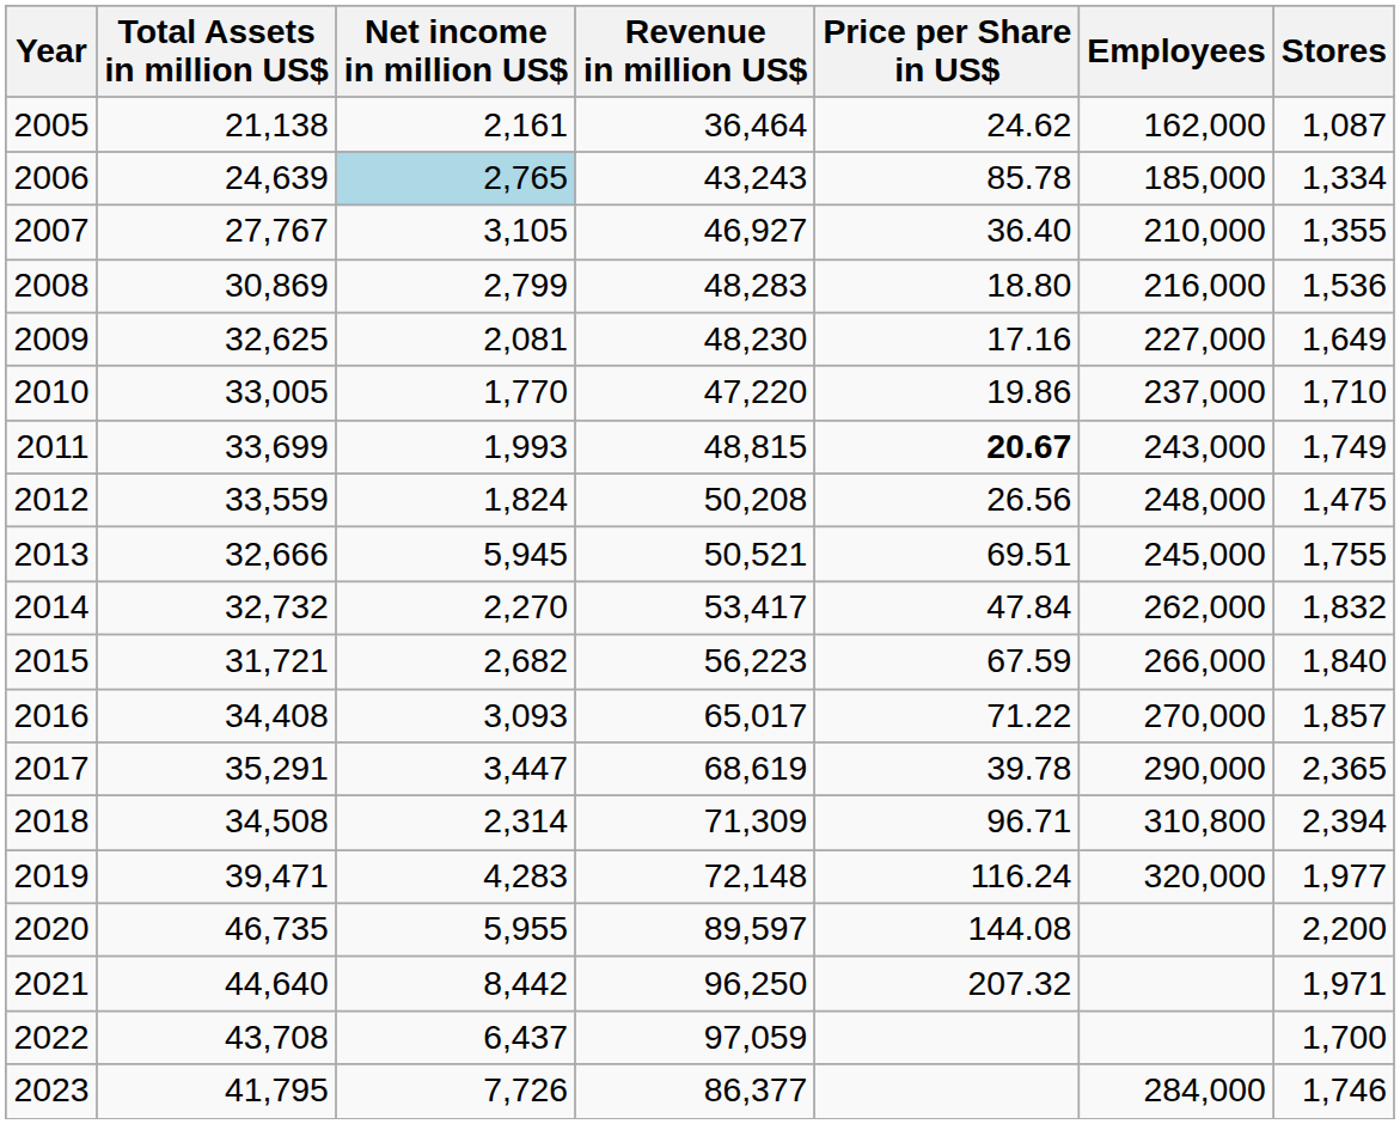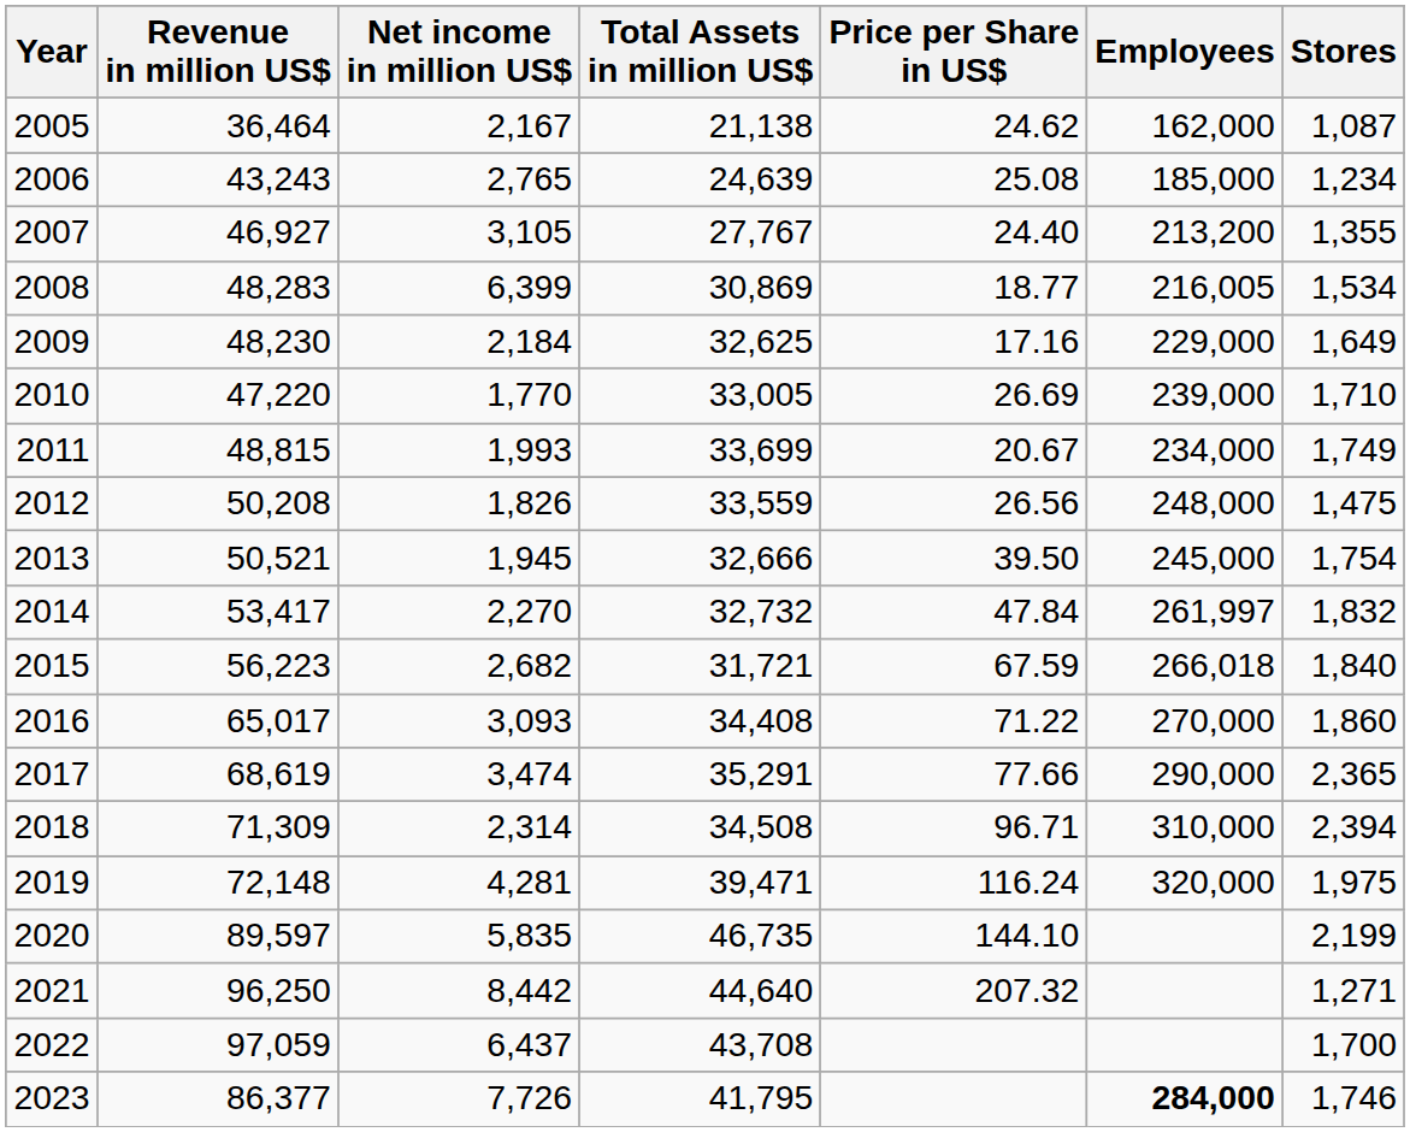columns swapped: Revenue in million US$ <-> Total Assets in million US$
2005 | Net income in million US$: 2,161 -> 2,167
2006 | Net income in million US$: lightblue background -> no background
2006 | Price per Share in US$: 85.78 -> 25.08
2006 | Stores: 1,334 -> 1,234
2007 | Price per Share in US$: 36.40 -> 24.40
2007 | Employees: 210,000 -> 213,200
2008 | Net income in million US$: 2,799 -> 6,399
2008 | Price per Share in US$: 18.80 -> 18.77
2008 | Employees: 216,000 -> 216,005
2008 | Stores: 1,536 -> 1,534
2009 | Net income in million US$: 2,081 -> 2,184
2009 | Employees: 227,000 -> 229,000
2010 | Price per Share in US$: 19.86 -> 26.69
2010 | Employees: 237,000 -> 239,000
2011 | Price per Share in US$: bold -> normal
2011 | Employees: 243,000 -> 234,000
2012 | Net income in million US$: 1,824 -> 1,826
2013 | Net income in million US$: 5,945 -> 1,945
2013 | Price per Share in US$: 69.51 -> 39.50
2013 | Stores: 1,755 -> 1,754
2014 | Employees: 262,000 -> 261,997
2015 | Employees: 266,000 -> 266,018
2016 | Stores: 1,857 -> 1,860
2017 | Net income in million US$: 3,447 -> 3,474
2017 | Price per Share in US$: 39.78 -> 77.66
2018 | Employees: 310,800 -> 310,000
2019 | Net income in million US$: 4,283 -> 4,281
2019 | Stores: 1,977 -> 1,975
2020 | Net income in million US$: 5,955 -> 5,835
2020 | Price per Share in US$: 144.08 -> 144.10
2020 | Stores: 2,200 -> 2,199
2021 | Stores: 1,971 -> 1,271
2023 | Employees: normal -> bold
